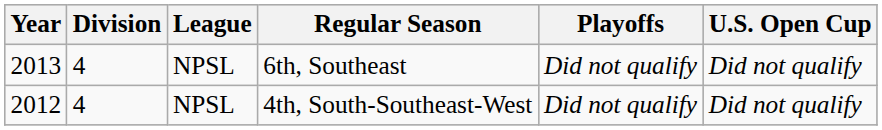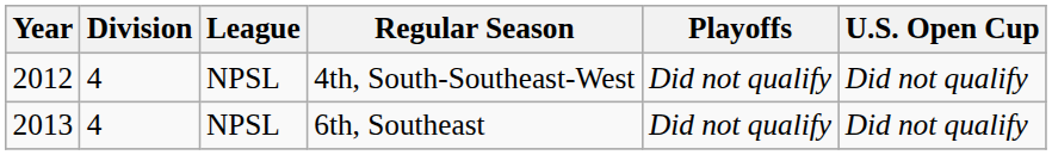rows swapped: 4th, South-Southeast-West <-> 6th, Southeast
